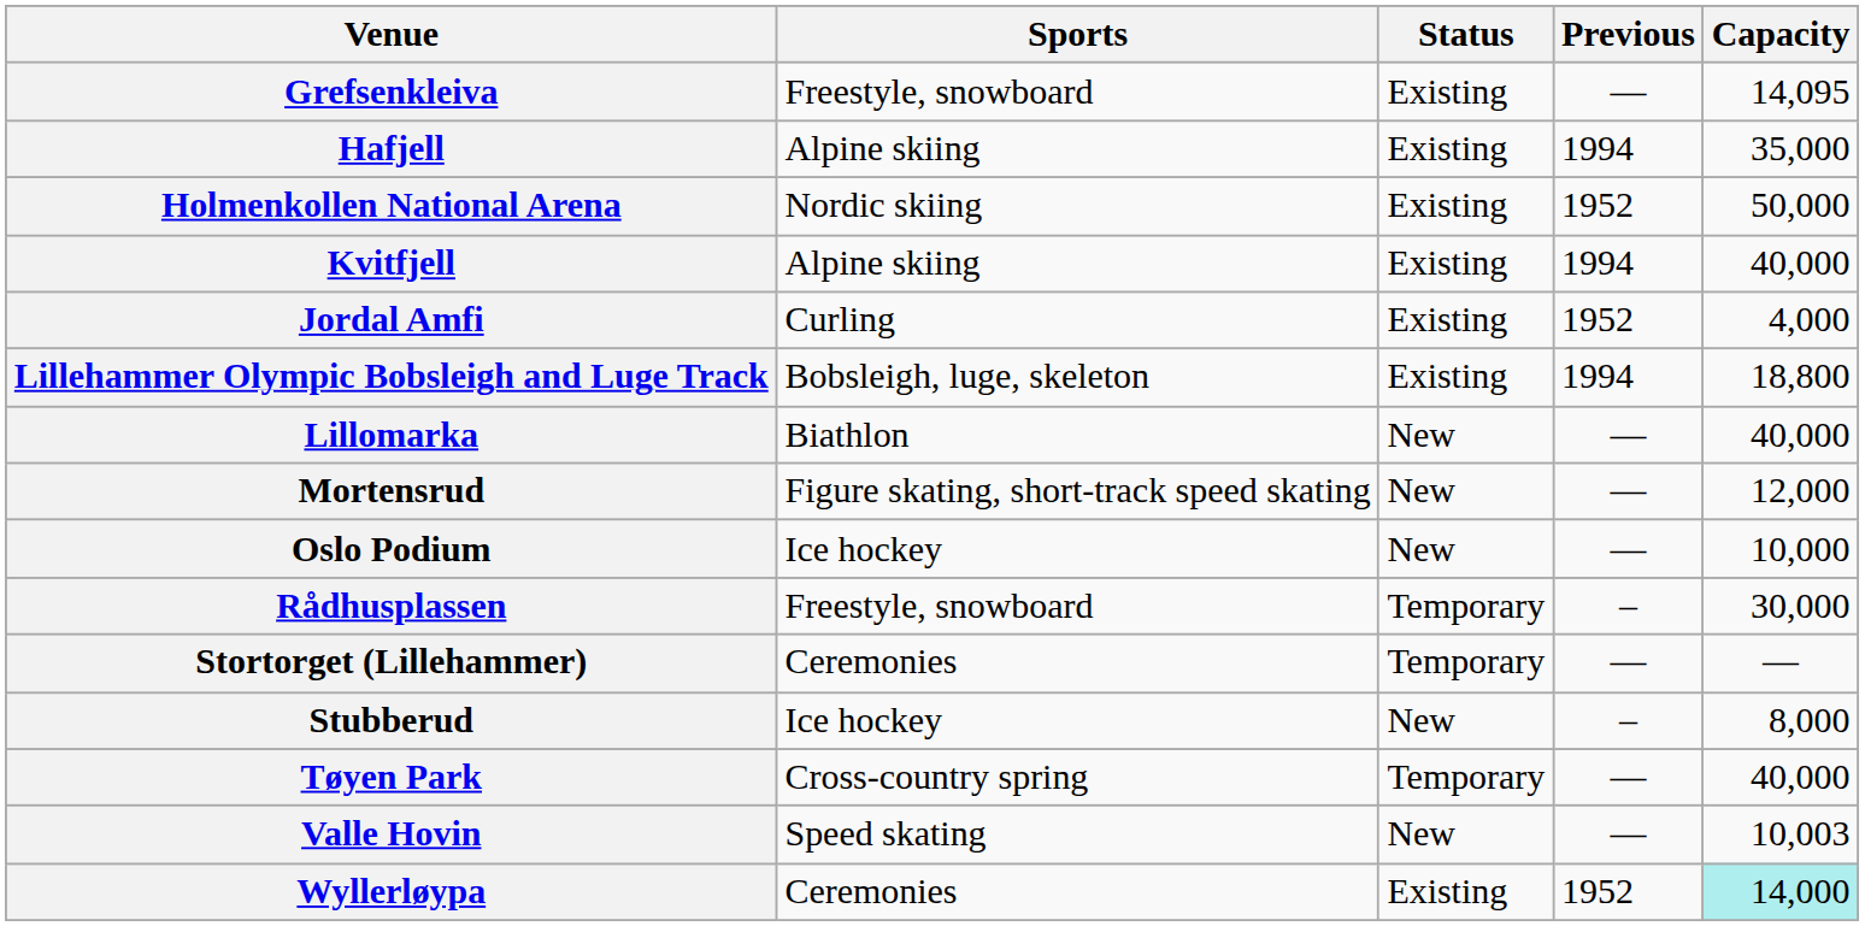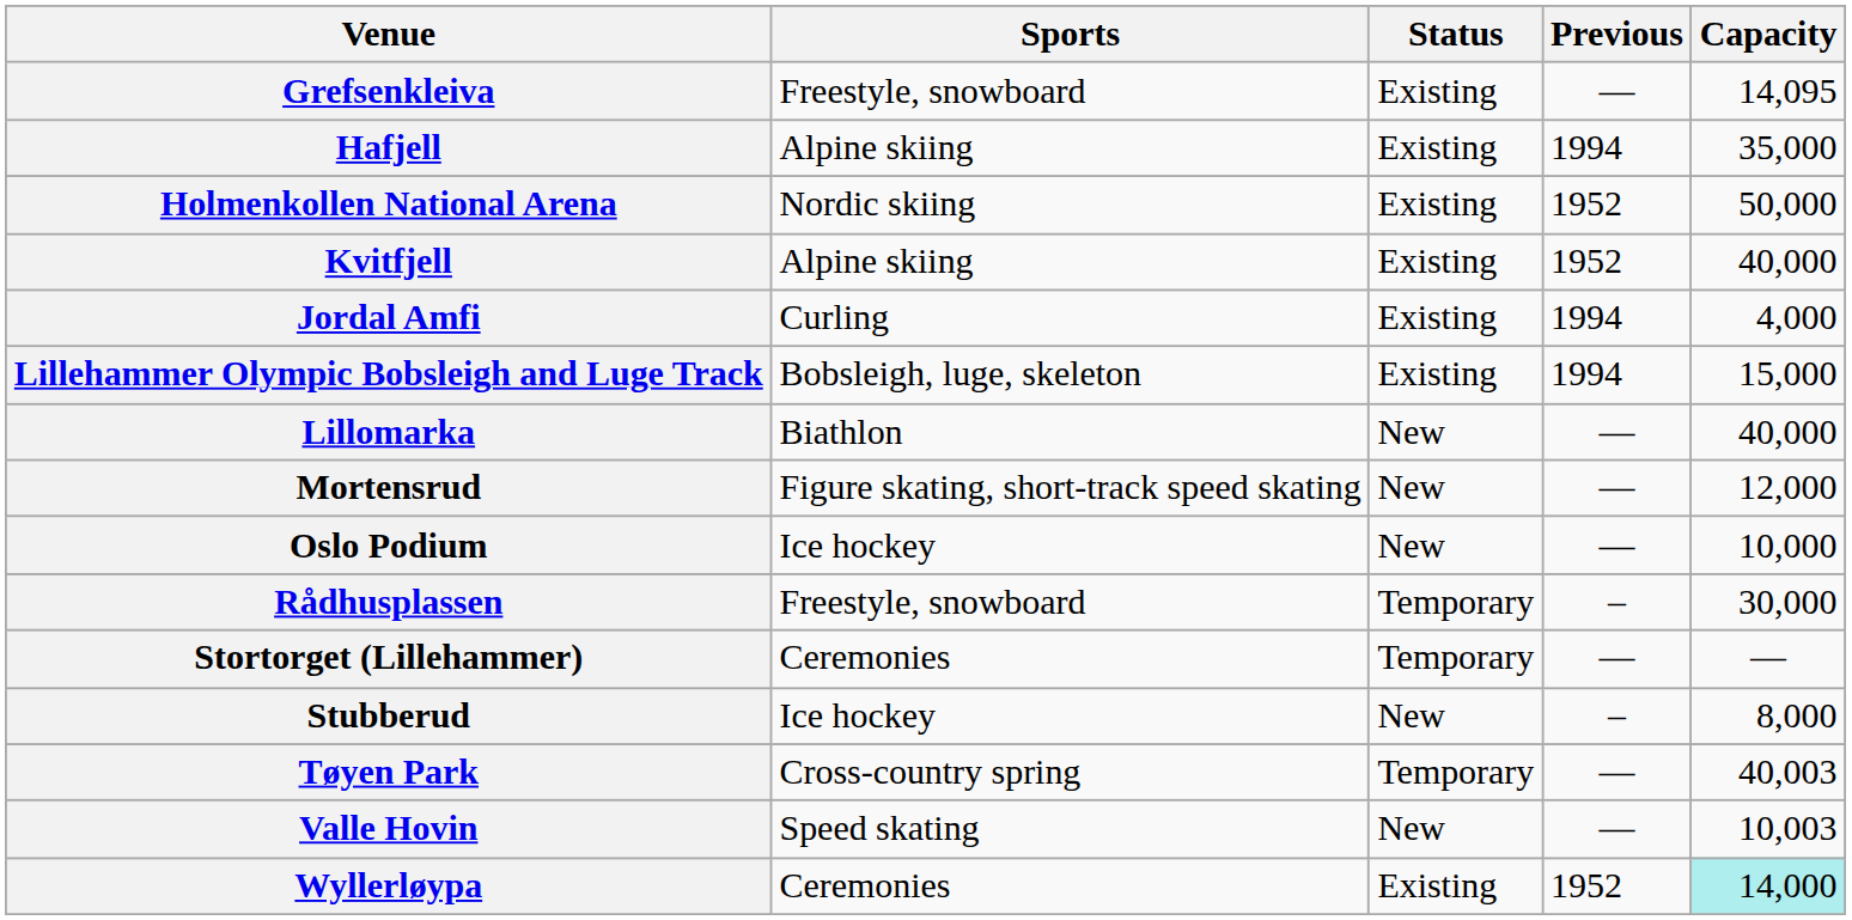Kvitfjell | Previous: 1994 -> 1952
Jordal Amfi | Previous: 1952 -> 1994
Lillehammer Olympic Bobsleigh and Luge Track | Capacity: 18,800 -> 15,000
Tøyen Park | Capacity: 40,000 -> 40,003
